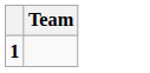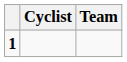+ column: Cyclist
